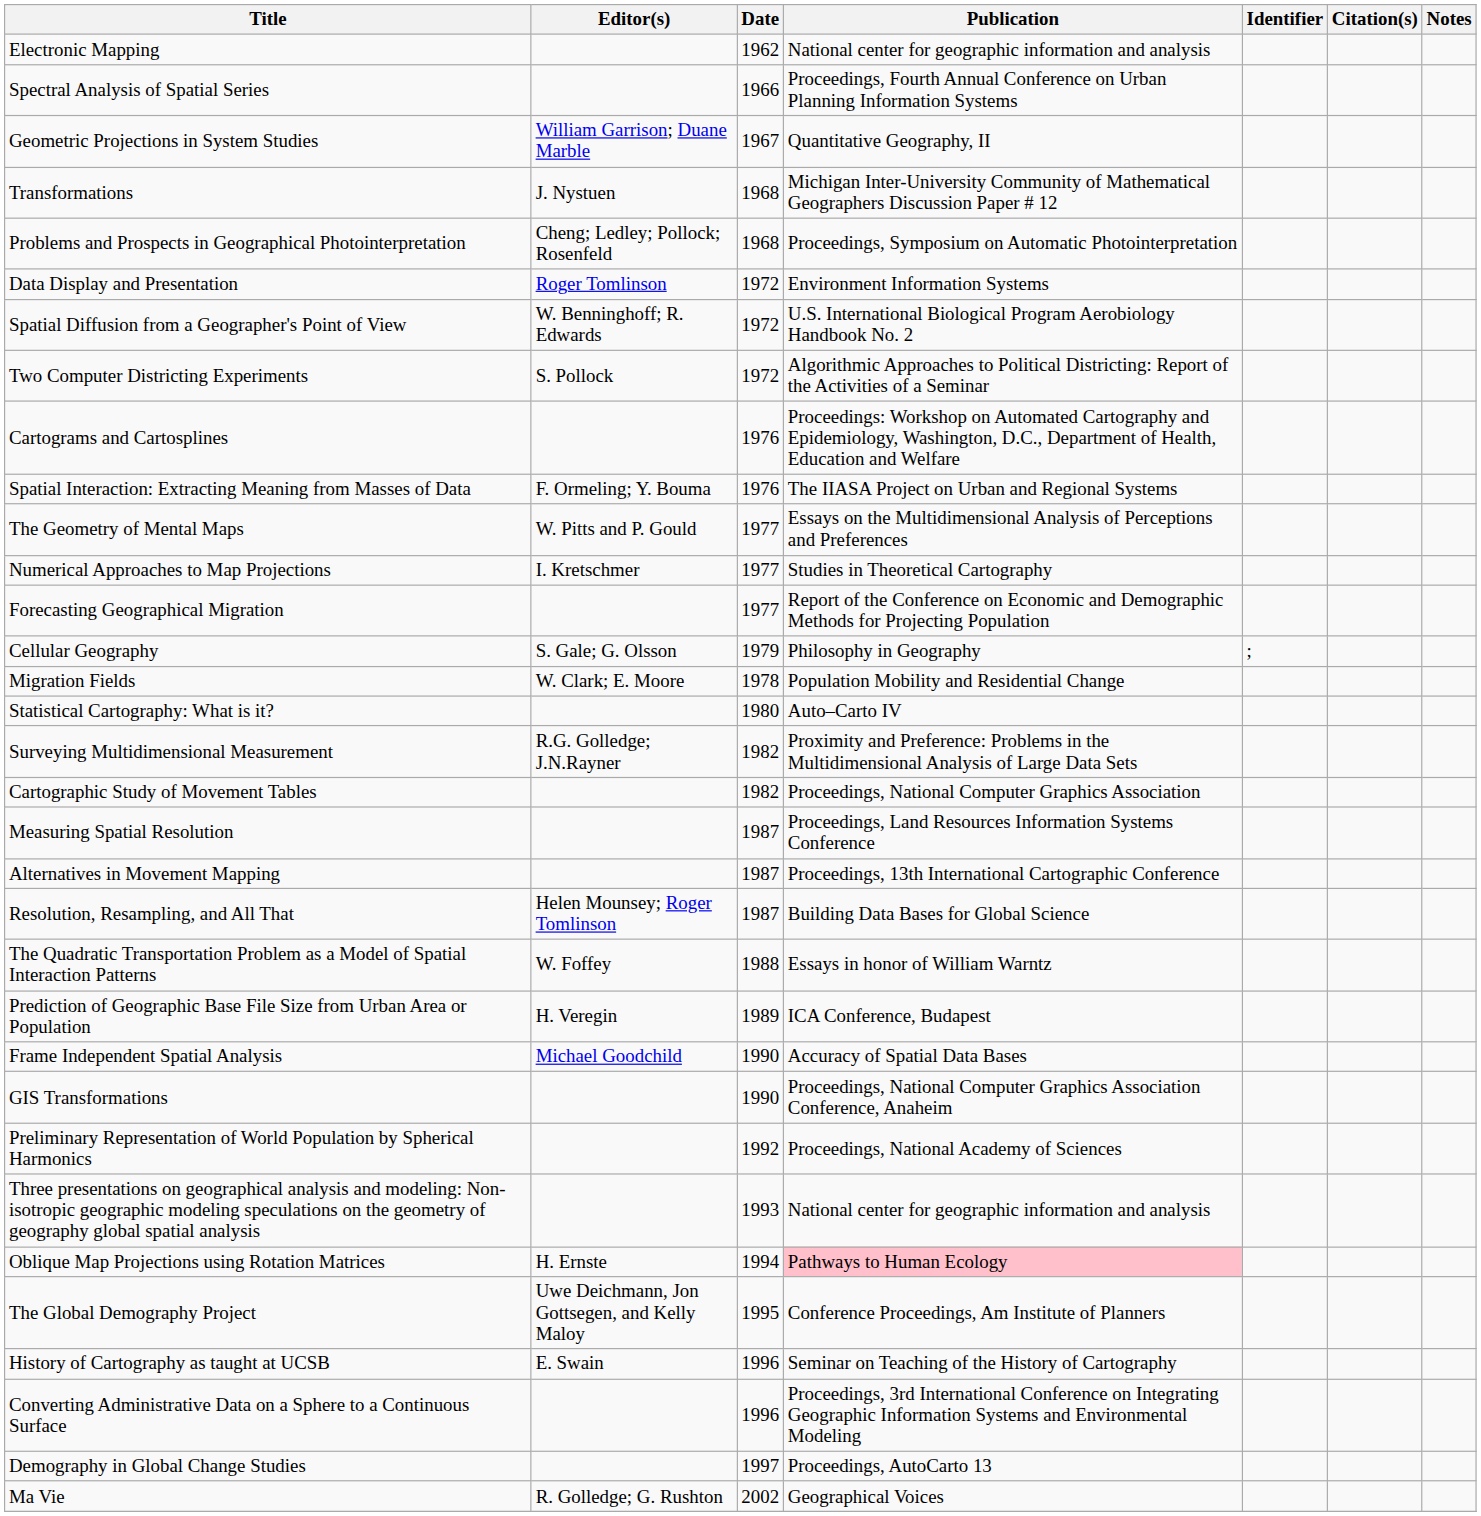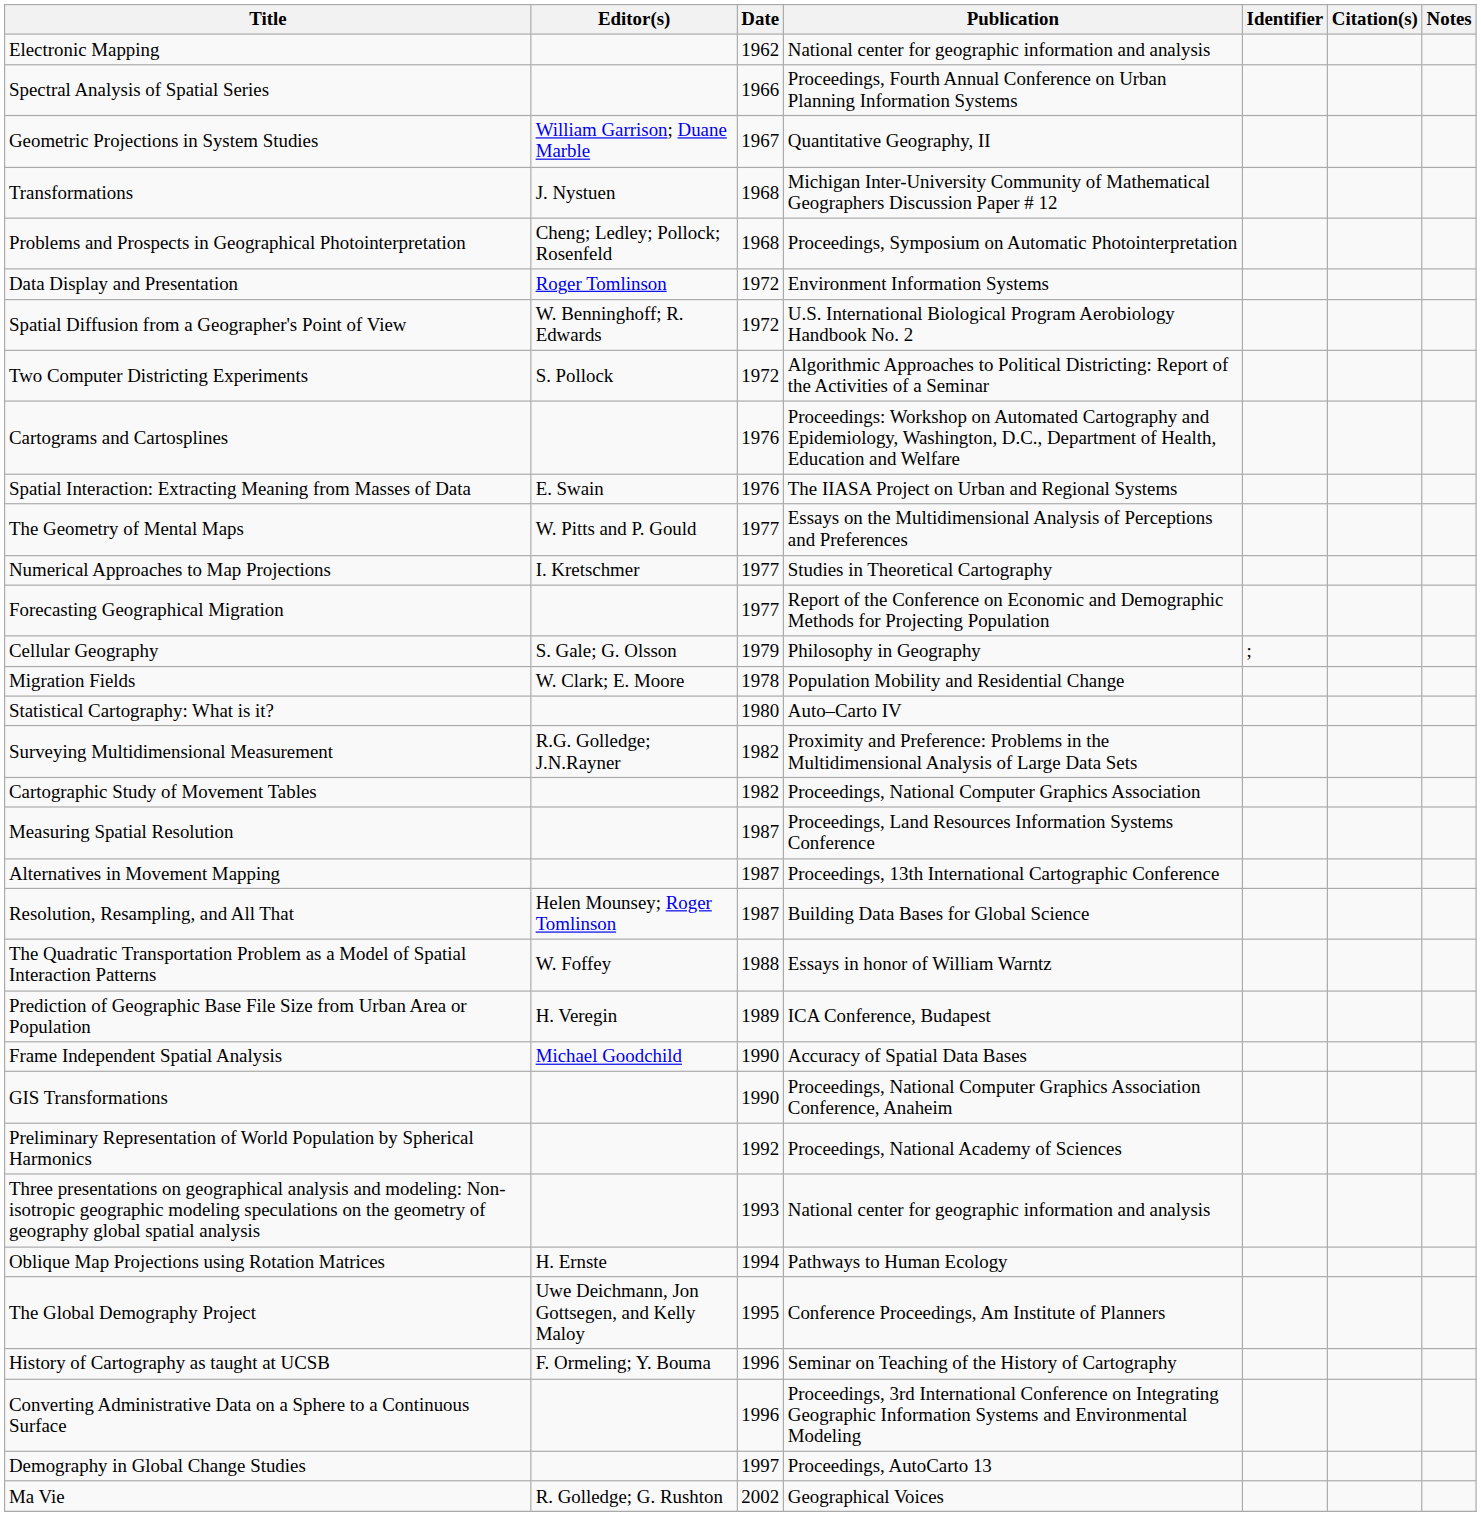Spatial Interaction: Extracting Meaning from Masses of Data | Editor(s): F. Ormeling; Y. Bouma -> E. Swain
Oblique Map Projections using Rotation Matrices | Publication: pink background -> no background
History of Cartography as taught at UCSB | Editor(s): E. Swain -> F. Ormeling; Y. Bouma
